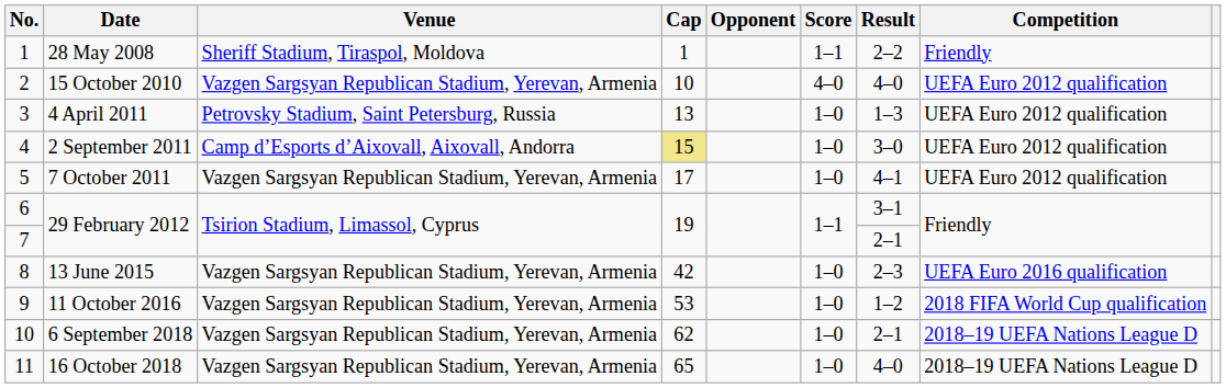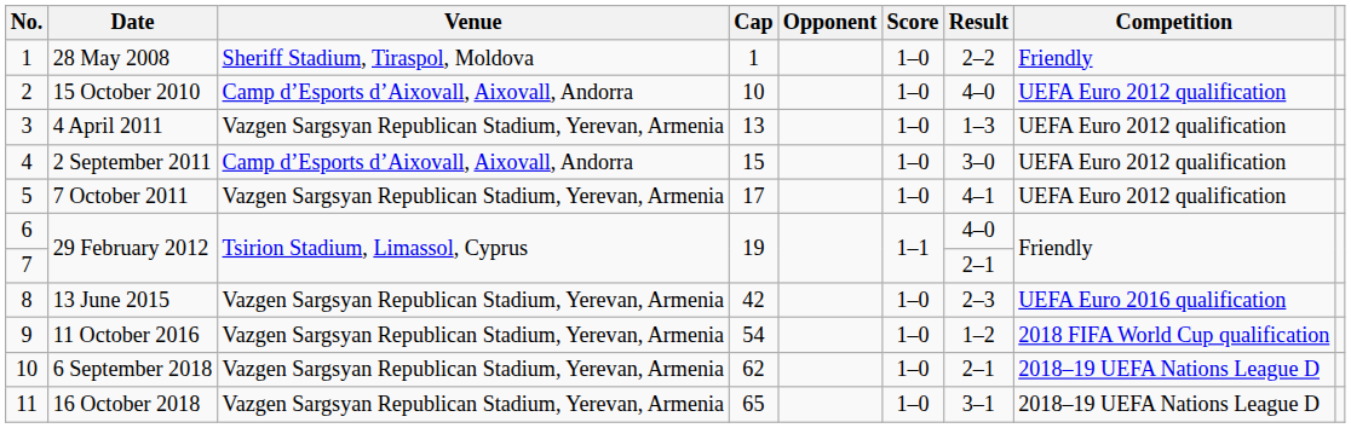28 May 2008 | Score: 1–1 -> 1–0
15 October 2010 | Venue: Vazgen Sargsyan Republican Stadium, Yerevan, Armenia -> Camp d’Esports d’Aixovall, Aixovall, Andorra
15 October 2010 | Score: 4–0 -> 1–0
4 April 2011 | Venue: Petrovsky Stadium, Saint Petersburg, Russia -> Vazgen Sargsyan Republican Stadium, Yerevan, Armenia
2 September 2011 | Cap: khaki background -> no background
6 / 29 February 2012 | Result: 3–1 -> 4–0
11 October 2016 | Cap: 53 -> 54
16 October 2018 | Result: 4–0 -> 3–1
